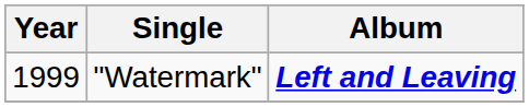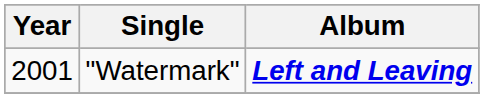"Watermark" | Year: 1999 -> 2001
